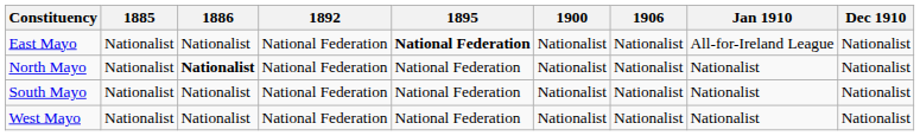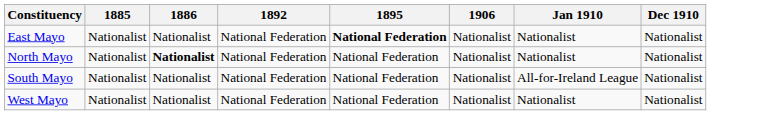- column: 1900 | Nationalist | Nationalist | Nationalist | Nationalist
East Mayo | Jan 1910: All-for-Ireland League -> Nationalist
South Mayo | Jan 1910: Nationalist -> All-for-Ireland League
